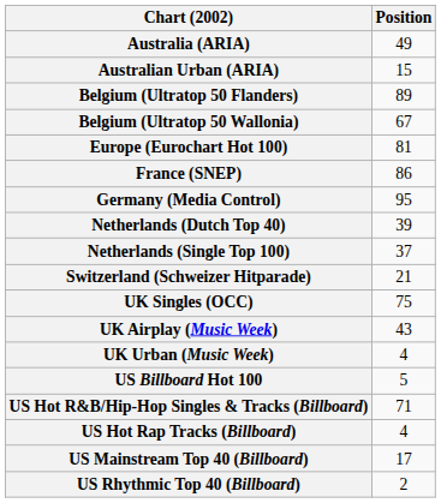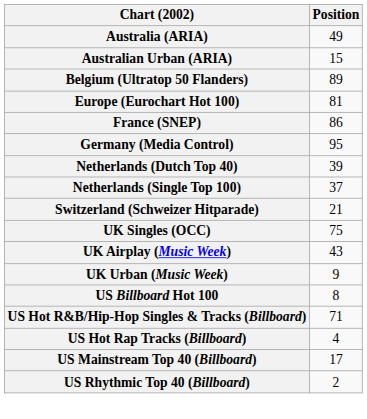- row: Belgium (Ultratop 50 Wallonia) | 67
UK Urban (Music Week) | Position: 4 -> 9
US Billboard Hot 100 | Position: 5 -> 8
